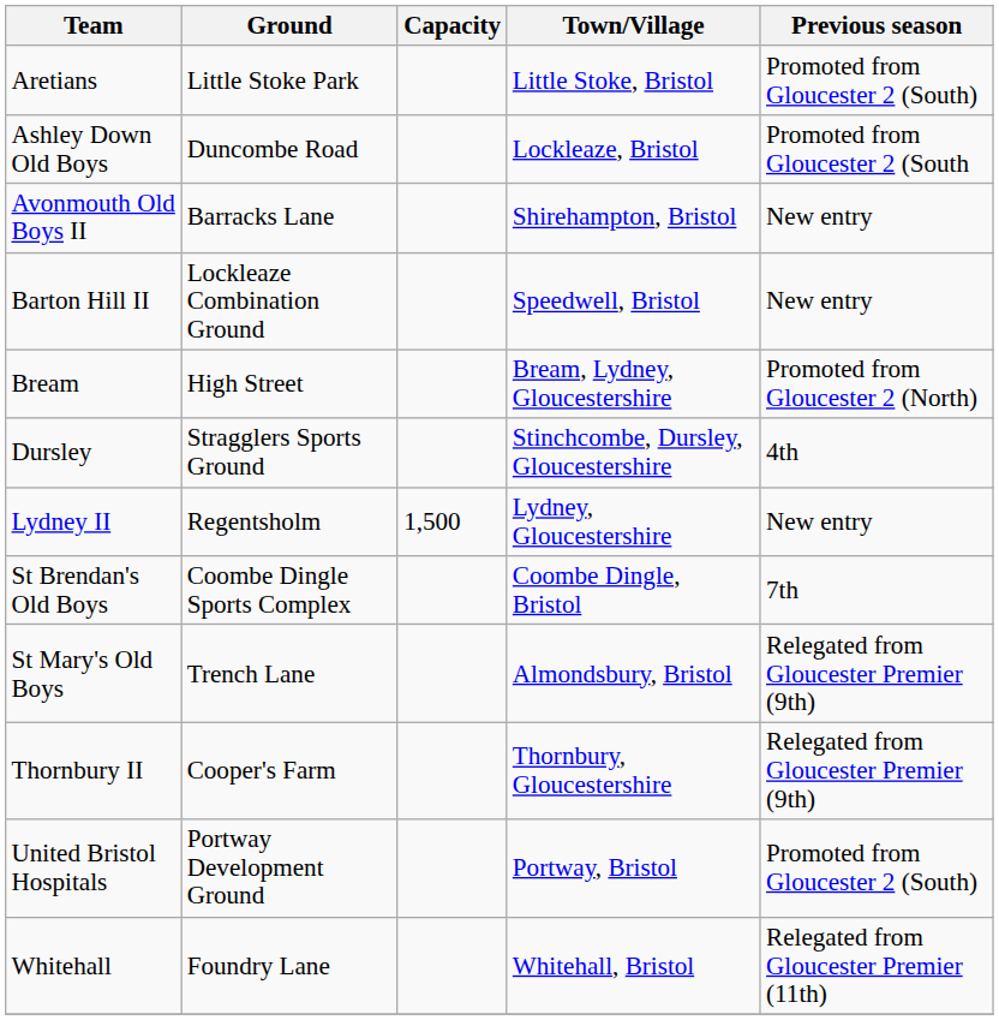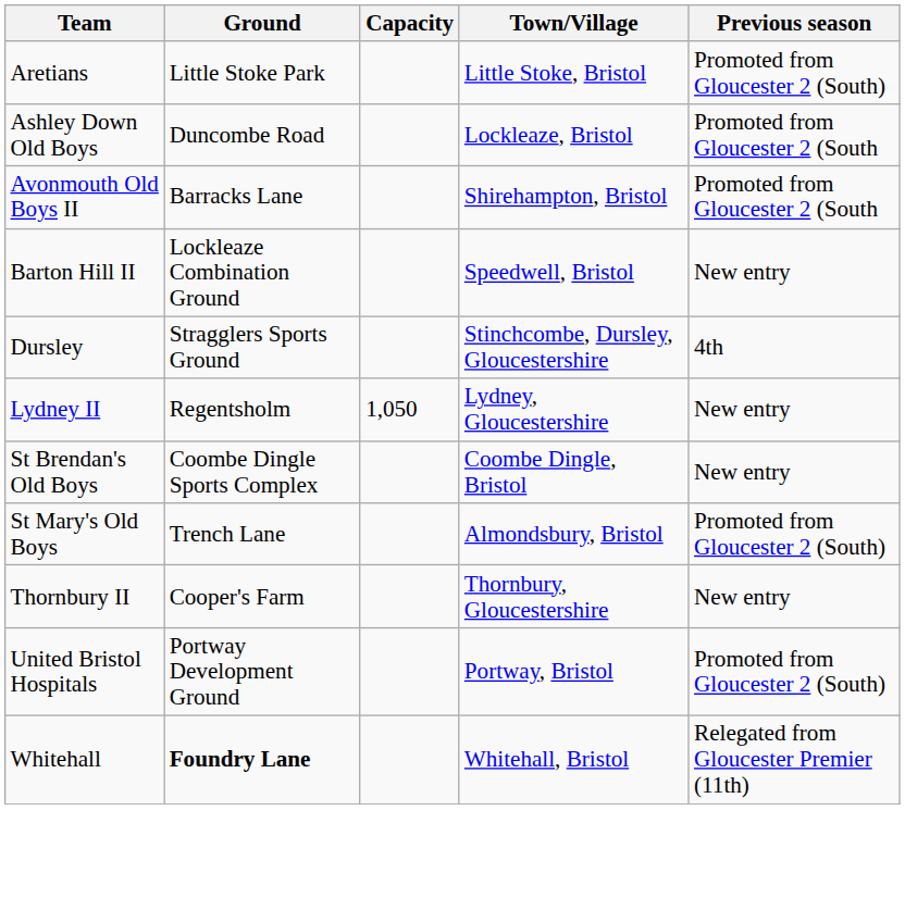Avonmouth Old Boys II | Previous season: New entry -> Promoted from Gloucester 2 (South
- row: Bream | High Street | Bream, Lydney, Gloucestershire | Promoted from Gloucester 2 (North)
Lydney II | Capacity: 1,500 -> 1,050
St Brendan's Old Boys | Previous season: 7th -> New entry
St Mary's Old Boys | Previous season: Relegated from Gloucester Premier (9th) -> Promoted from Gloucester 2 (South)
Thornbury II | Previous season: Relegated from Gloucester Premier (9th) -> New entry
Whitehall | Ground: normal -> bold
